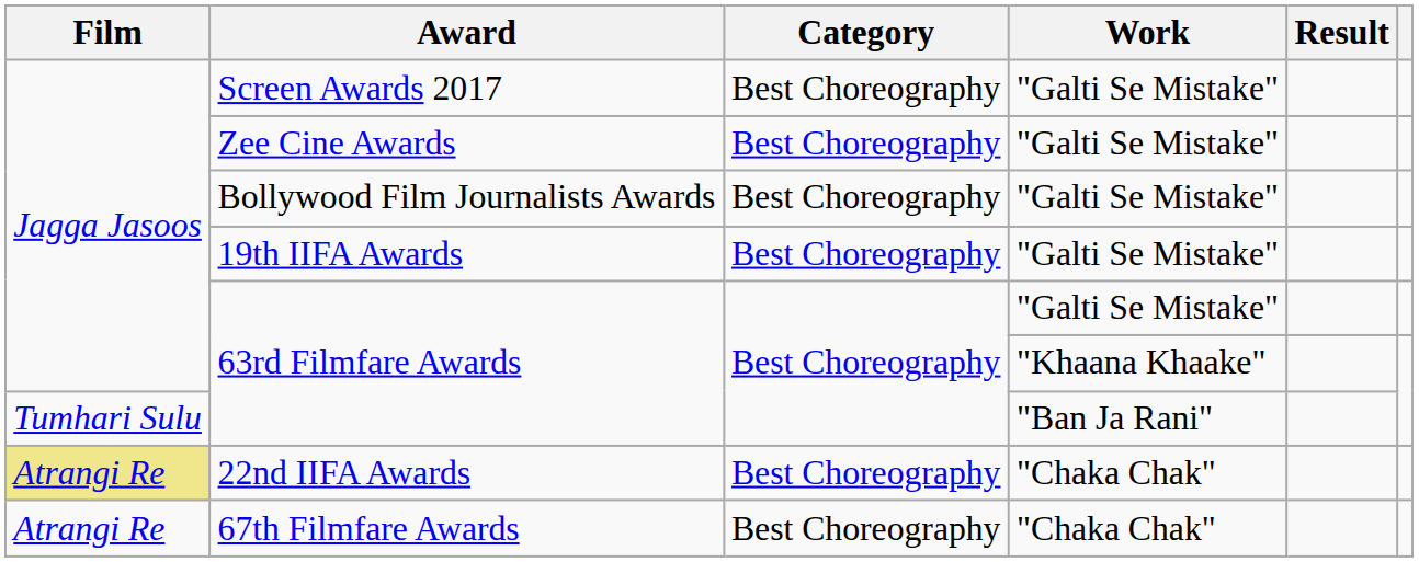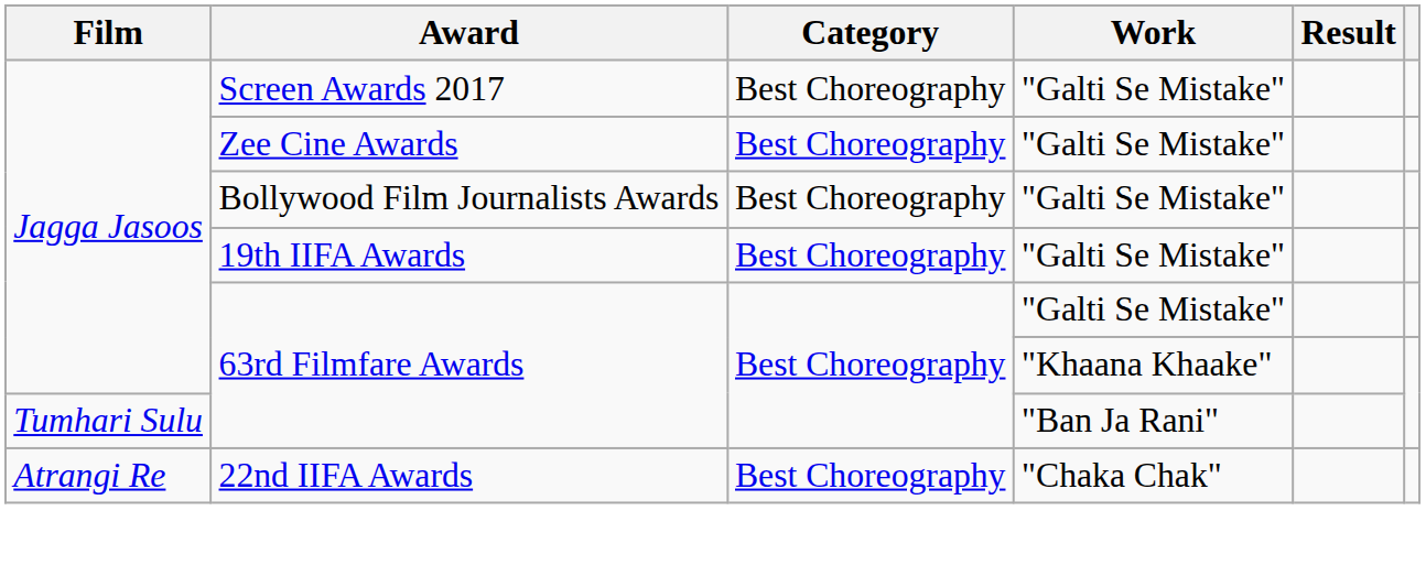22nd IIFA Awards | Film: khaki background -> no background
- row: Atrangi Re | 67th Filmfare Awards | Best Choreography | "Chaka Chak"
